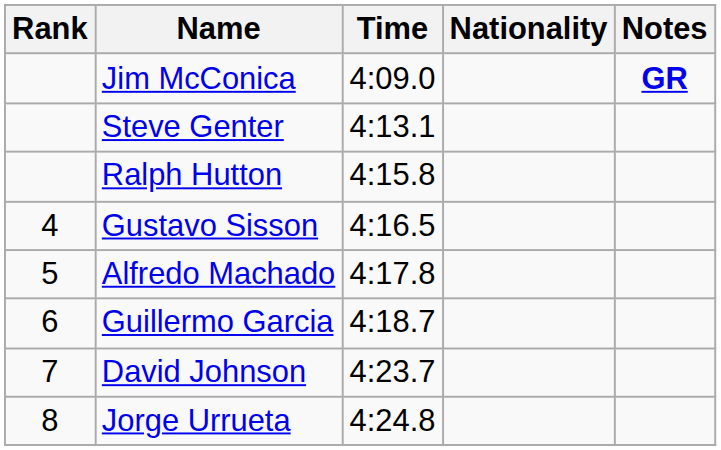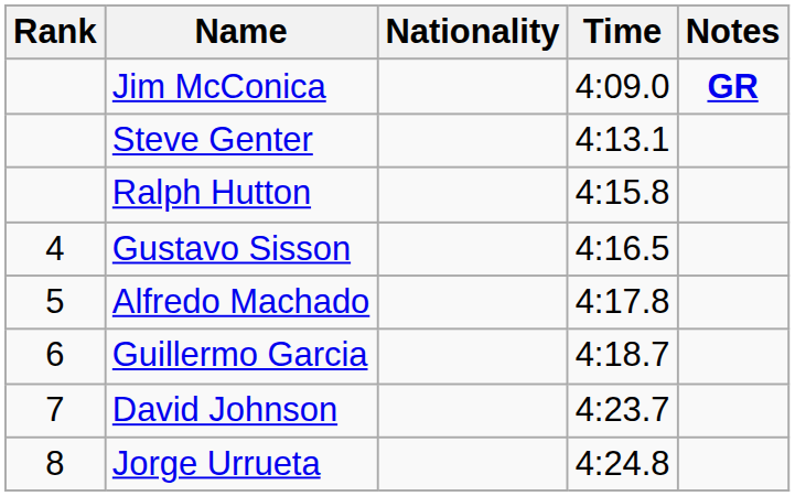columns swapped: Nationality <-> Time
